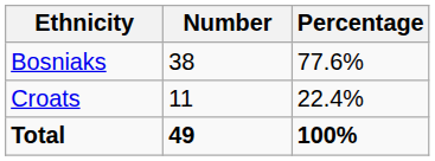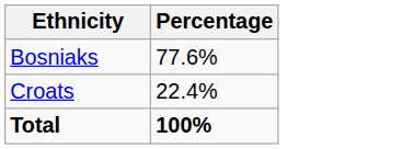- column: Number | 38 | 11 | 49
